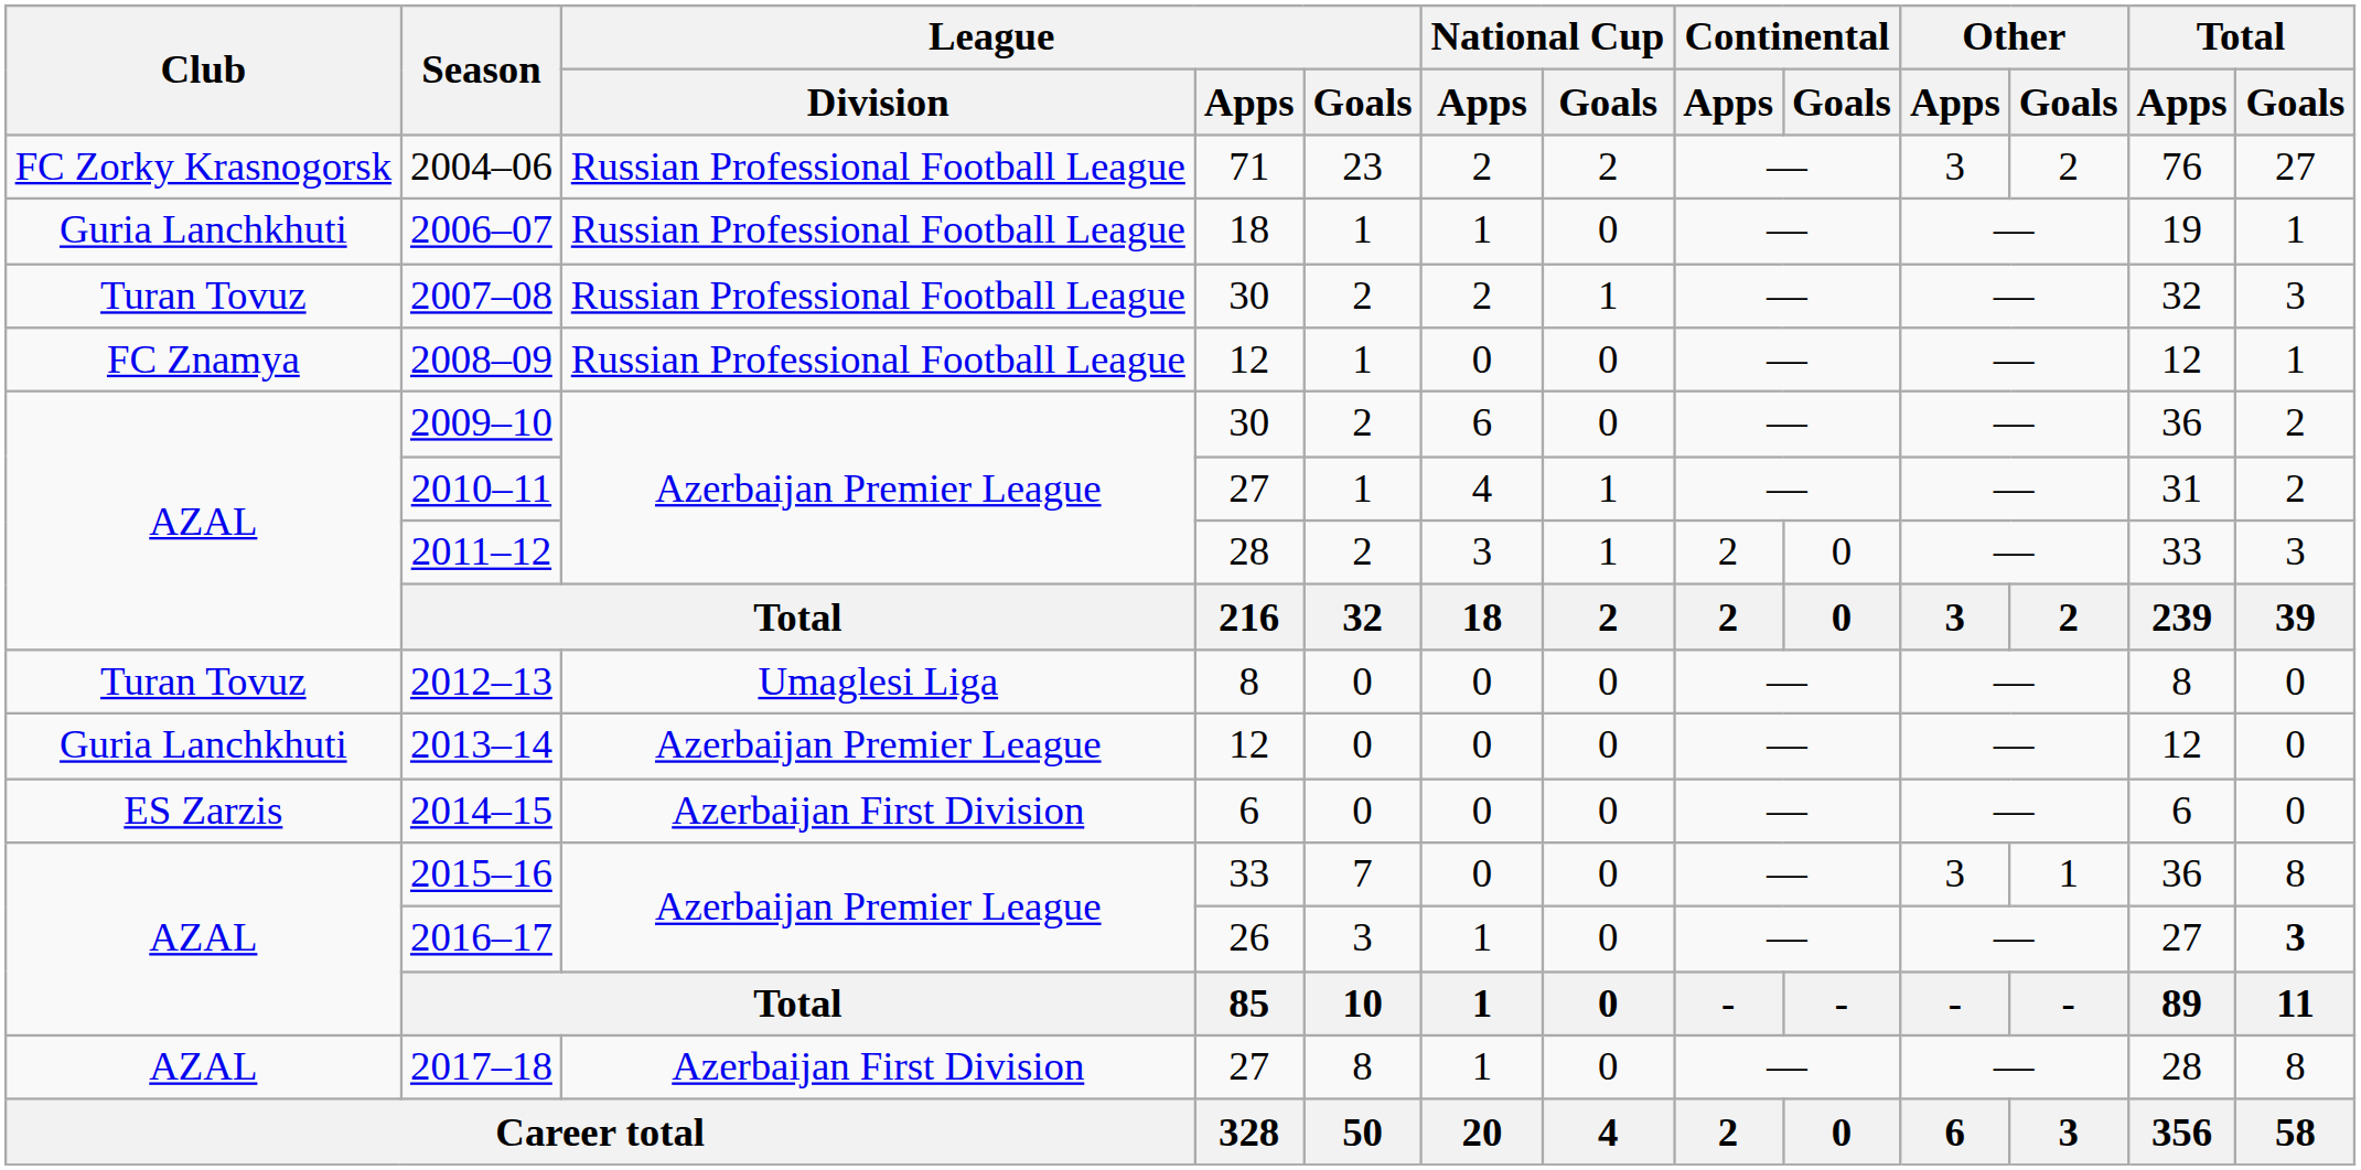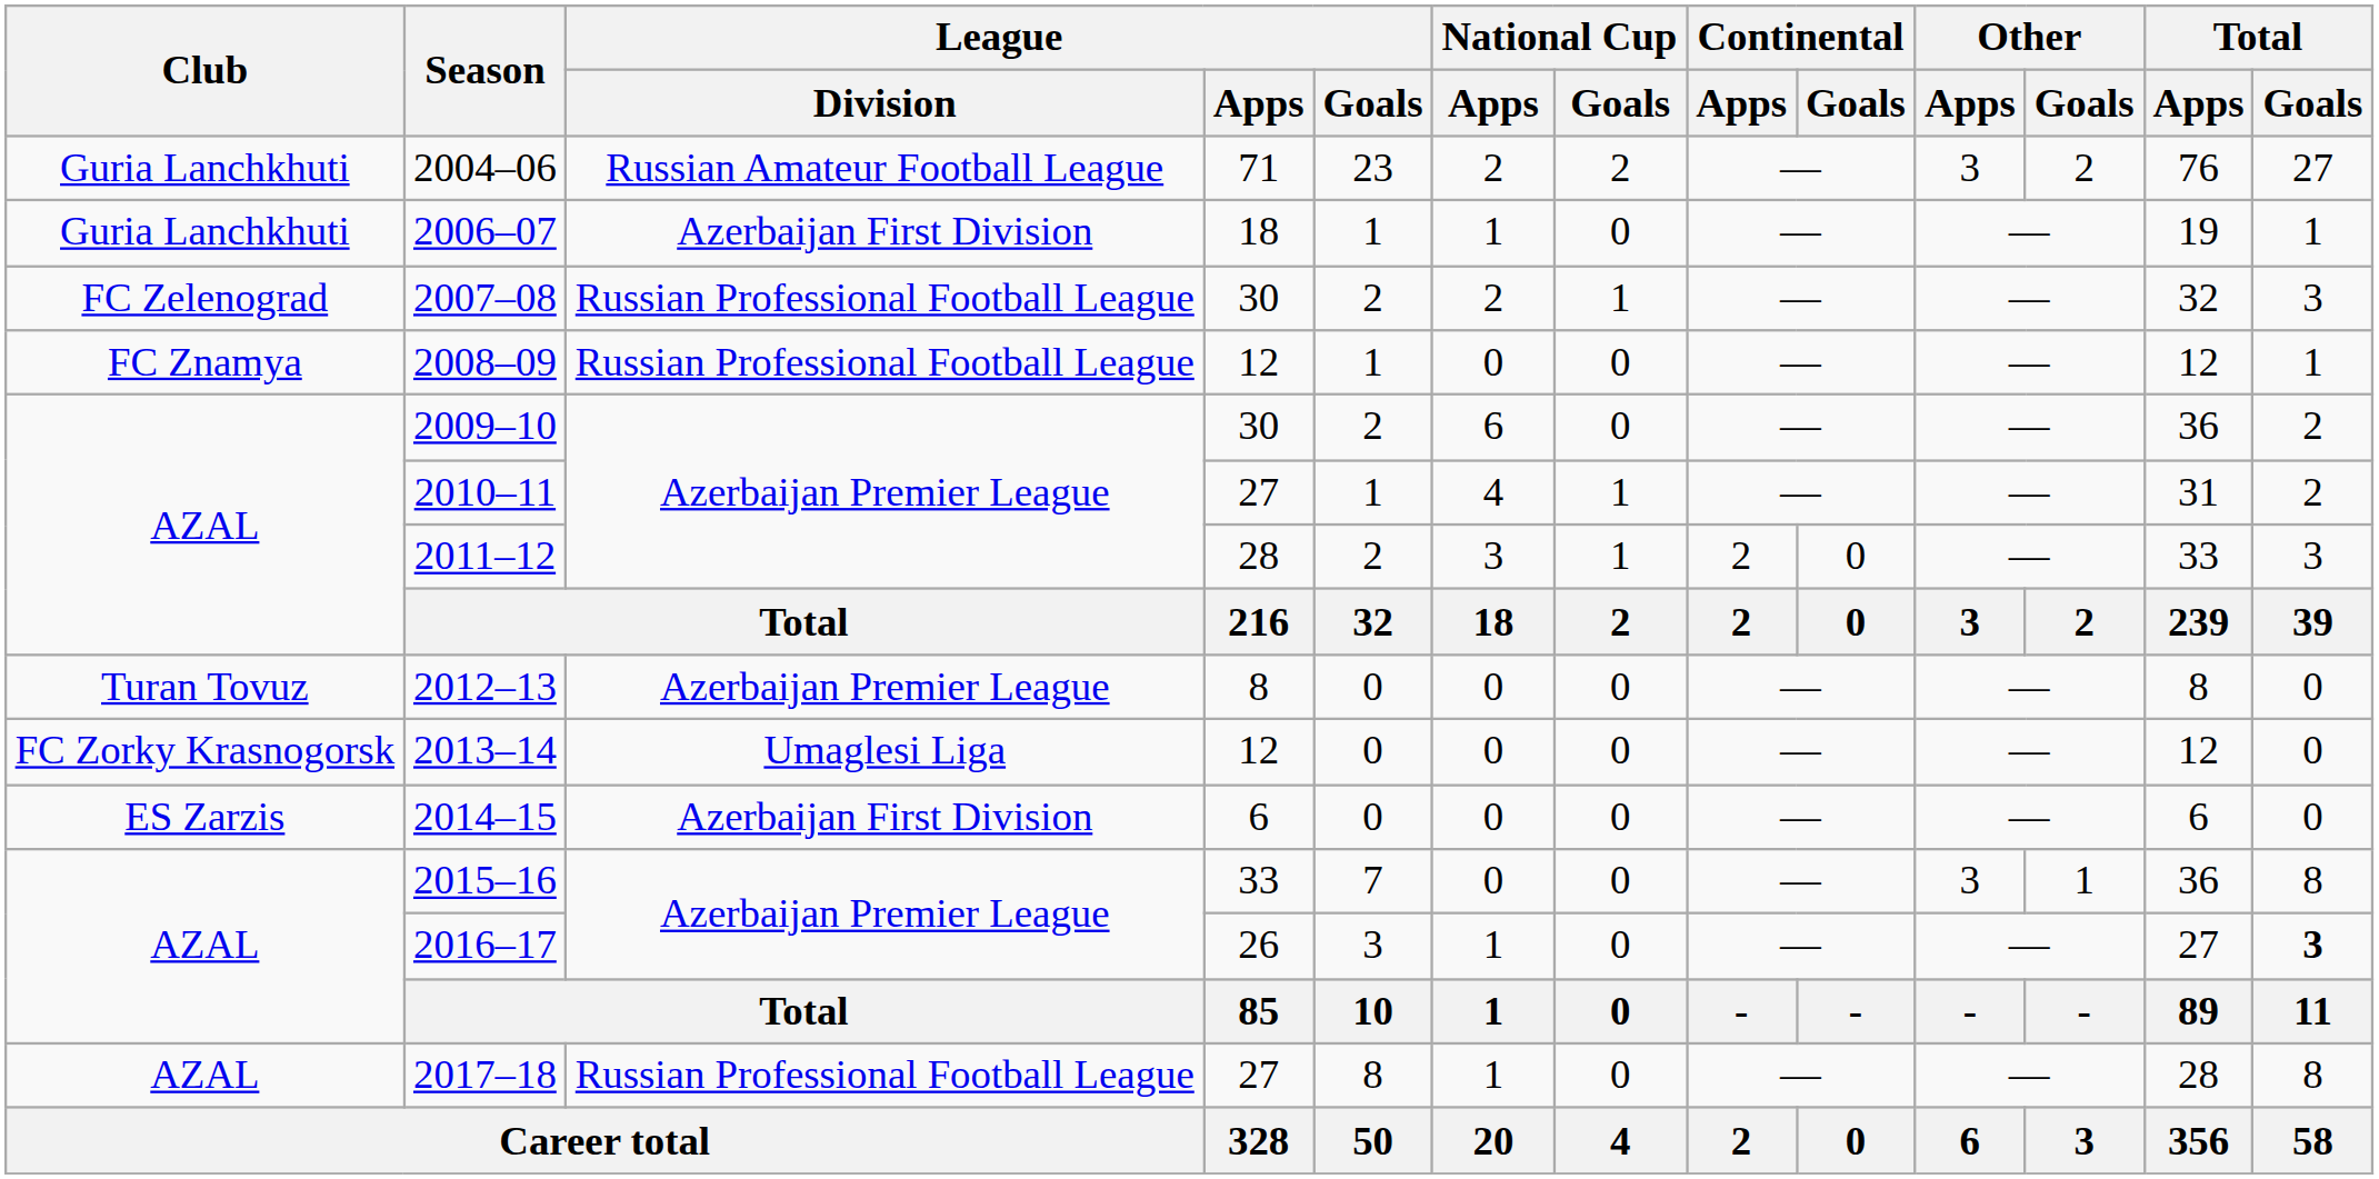2004–06 | Club: FC Zorky Krasnogorsk -> Guria Lanchkhuti
2004–06 | League / Division: Russian Professional Football League -> Russian Amateur Football League
2006–07 | League / Division: Russian Professional Football League -> Azerbaijan First Division
2007–08 | Club: Turan Tovuz -> FC Zelenograd
2012–13 | League / Division: Umaglesi Liga -> Azerbaijan Premier League
2013–14 | Club: Guria Lanchkhuti -> FC Zorky Krasnogorsk
2013–14 | League / Division: Azerbaijan Premier League -> Umaglesi Liga
2017–18 | League / Division: Azerbaijan First Division -> Russian Professional Football League
